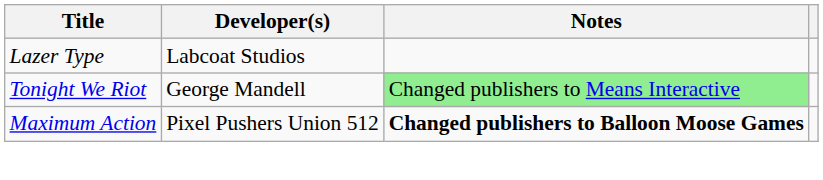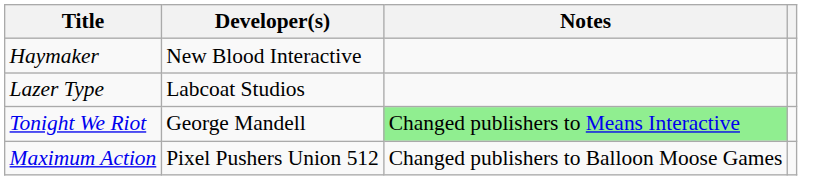+ row: Haymaker | New Blood Interactive
Maximum Action | Notes: bold -> normal
